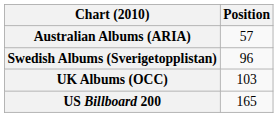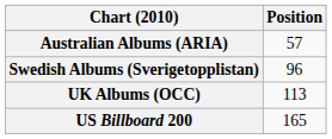UK Albums (OCC) | Position: 103 -> 113
